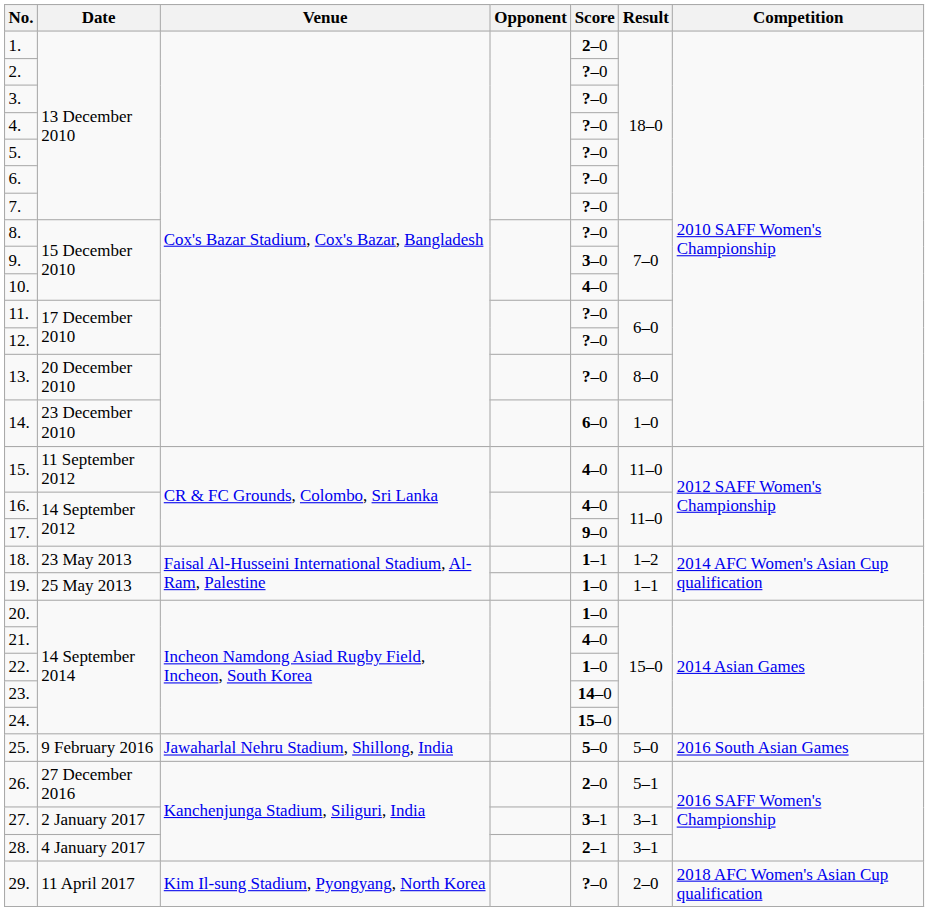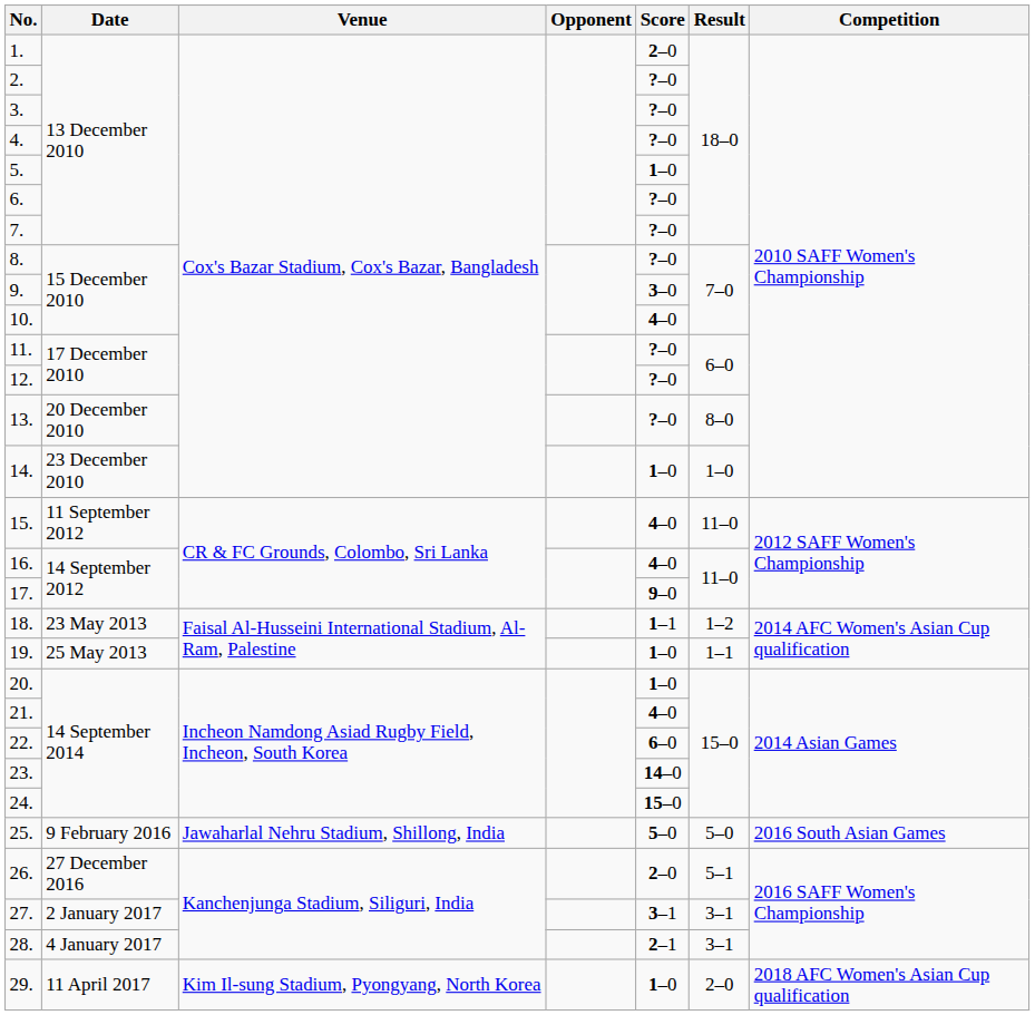5. | Score: ?–0 -> 1–0
14. | Score: 6–0 -> 1–0
22. | Score: 1–0 -> 6–0
29. | Score: ?–0 -> 1–0
